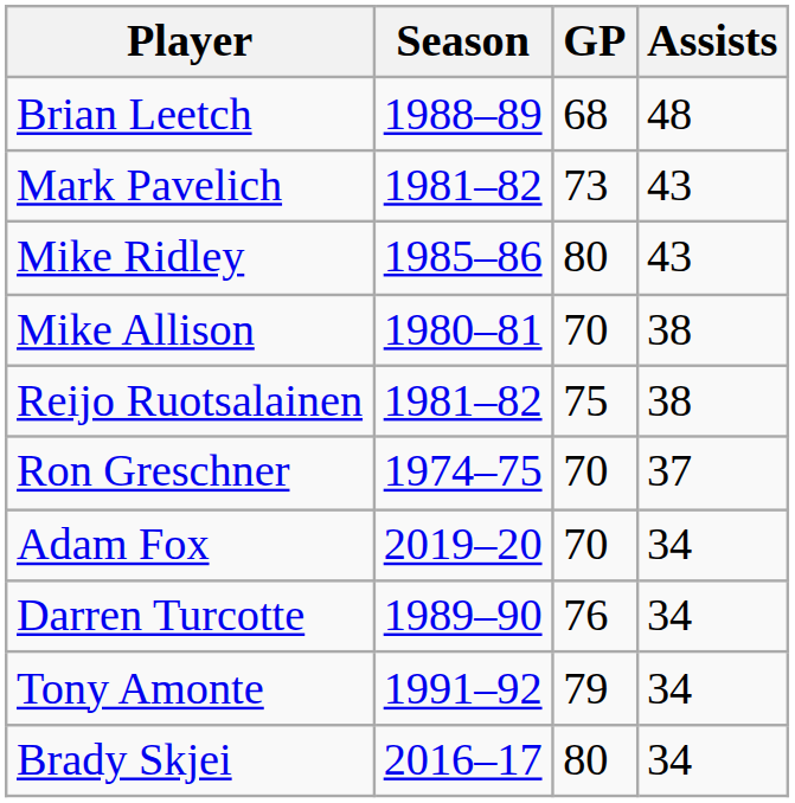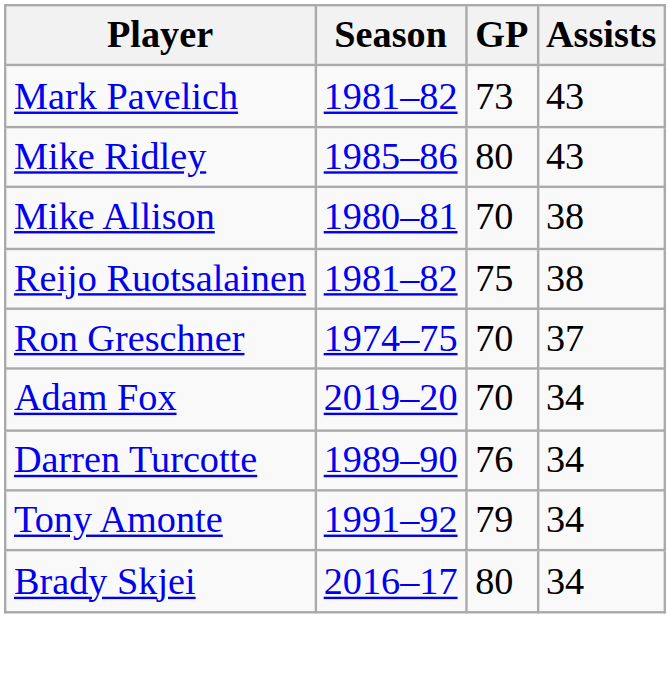- row: Brian Leetch | 1988–89 | 68 | 48
